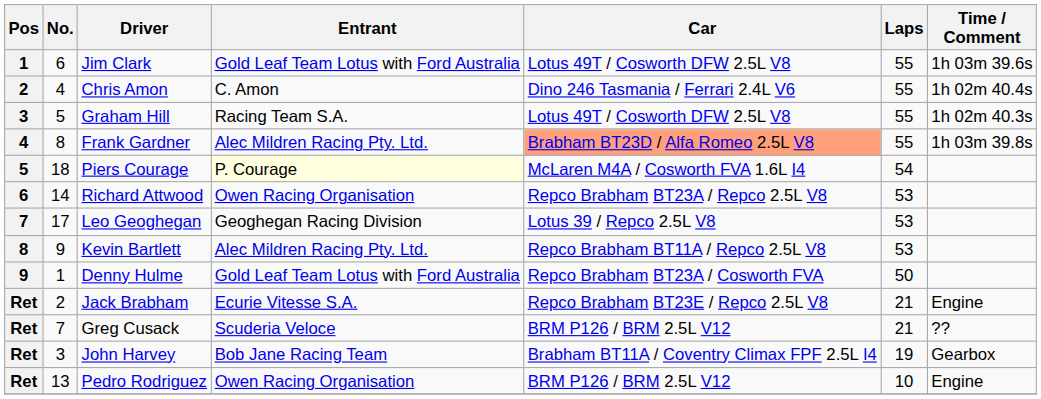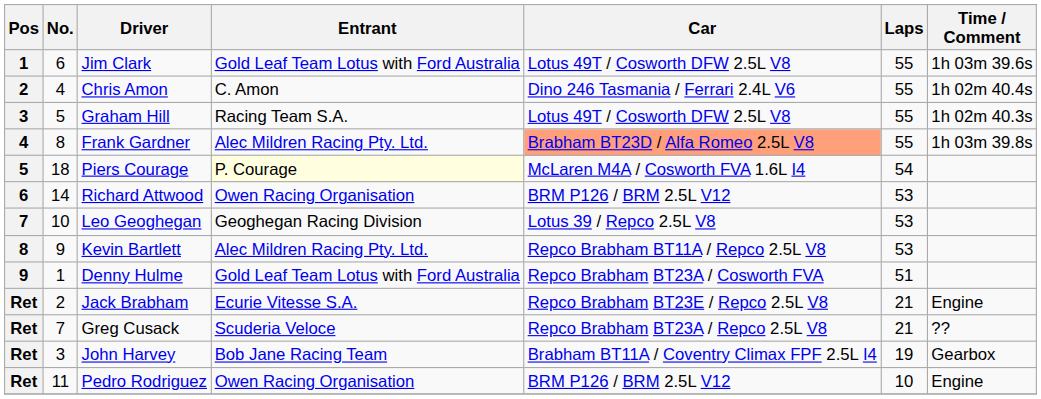Richard Attwood | Car: Repco Brabham BT23A / Repco 2.5L V8 -> BRM P126 / BRM 2.5L V12
Leo Geoghegan | No.: 17 -> 10
Denny Hulme | Laps: 50 -> 51
Greg Cusack | Car: BRM P126 / BRM 2.5L V12 -> Repco Brabham BT23A / Repco 2.5L V8
Pedro Rodriguez | No.: 13 -> 11
